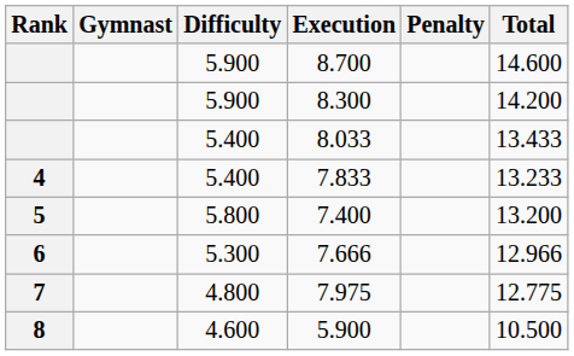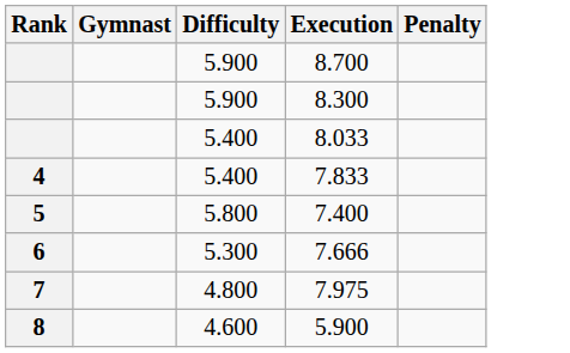- column: Total | 14.600 | 14.200 | 13.433 | 13.233 | 13.200 | 12.966 | 12.775 | 10.500
